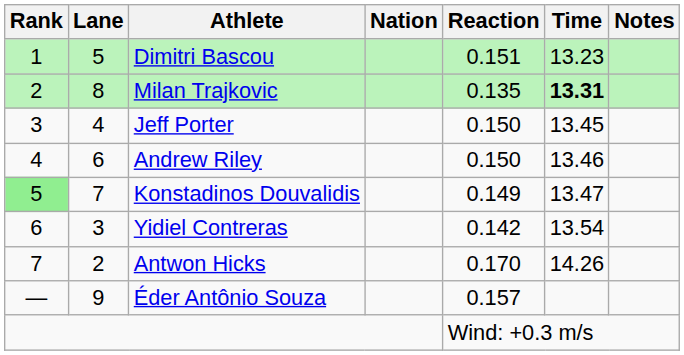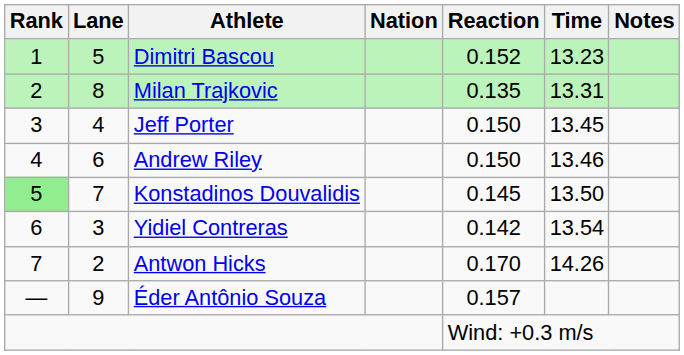Dimitri Bascou | Reaction: 0.151 -> 0.152
Milan Trajkovic | Time: bold -> normal
Konstadinos Douvalidis | Reaction: 0.149 -> 0.145
Konstadinos Douvalidis | Time: 13.47 -> 13.50
